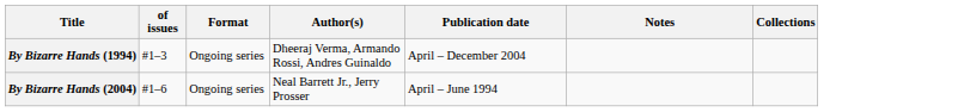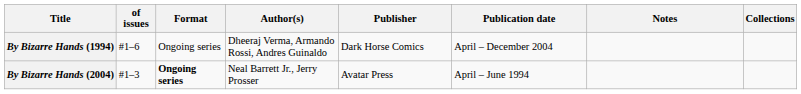+ column: Publisher | Dark Horse Comics | Avatar Press
By Bizarre Hands (1994) | of issues: #1–3 -> #1–6
By Bizarre Hands (2004) | of issues: #1–6 -> #1–3
By Bizarre Hands (2004) | Format: normal -> bold
